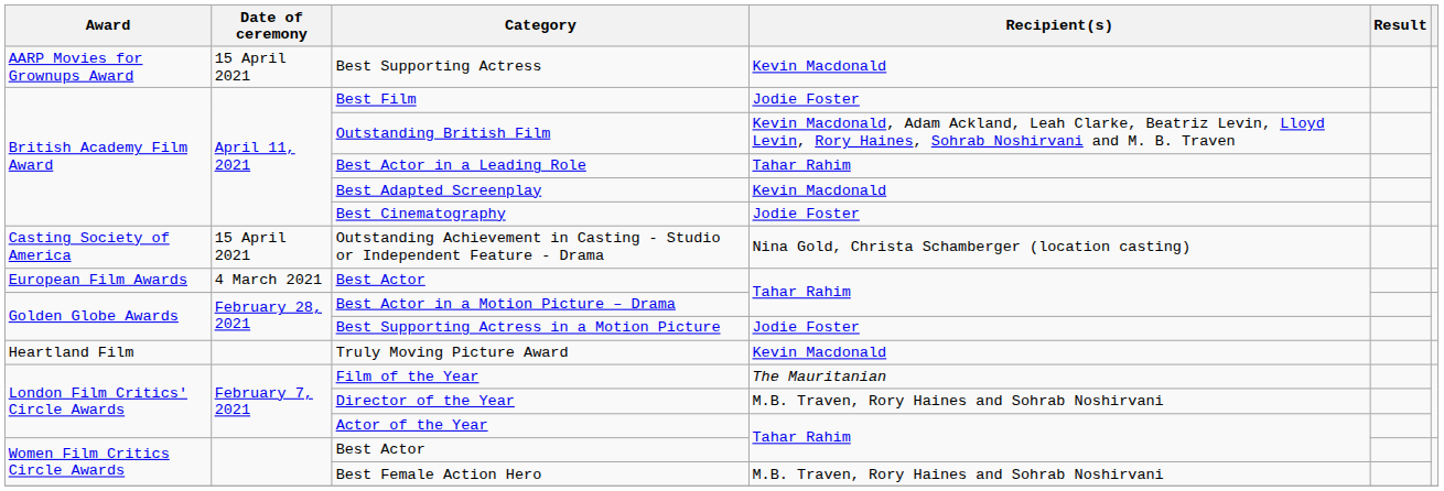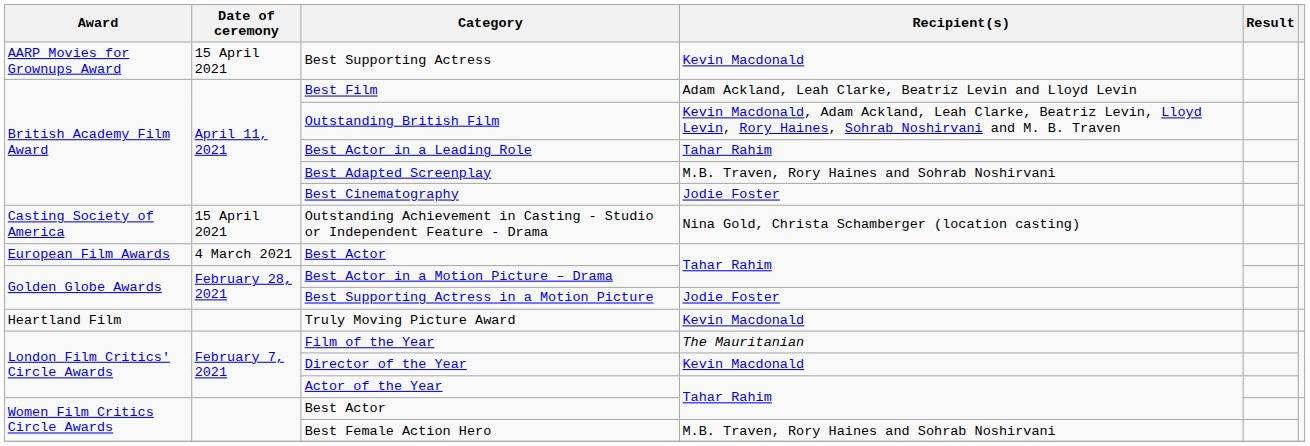Best Film | Recipient(s): Jodie Foster -> Adam Ackland, Leah Clarke, Beatriz Levin and Lloyd Levin
Best Adapted Screenplay | Recipient(s): Kevin Macdonald -> M.B. Traven, Rory Haines and Sohrab Noshirvani
Director of the Year | Recipient(s): M.B. Traven, Rory Haines and Sohrab Noshirvani -> Kevin Macdonald
